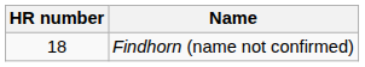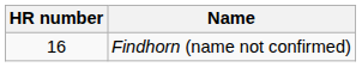Findhorn (name not confirmed) | HR number: 18 -> 16
